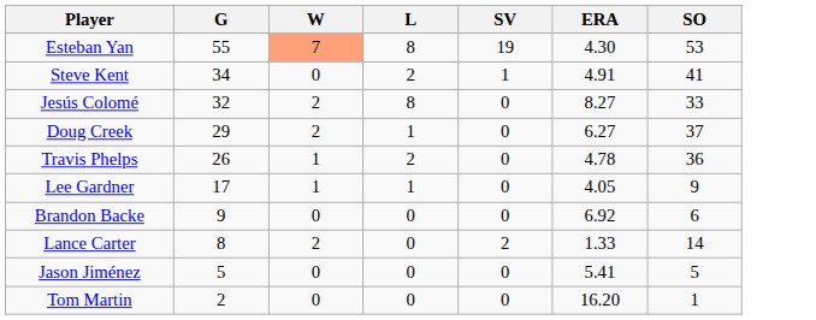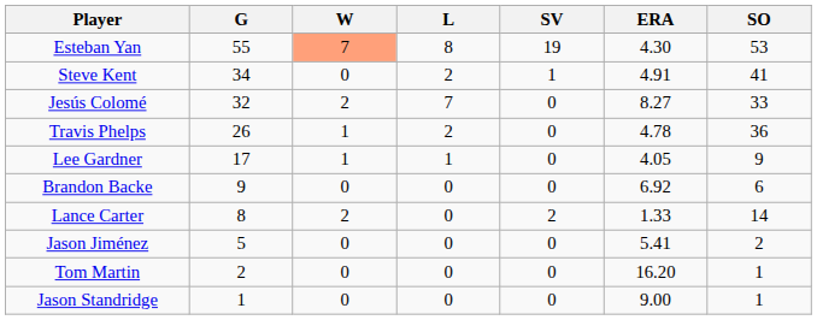Jesús Colomé | L: 8 -> 7
- row: Doug Creek | 29 | 2 | 1 | 0 | 6.27 | 37
Jason Jiménez | SO: 5 -> 2
+ row: Jason Standridge | 1 | 0 | 0 | 0 | 9.00 | 1
